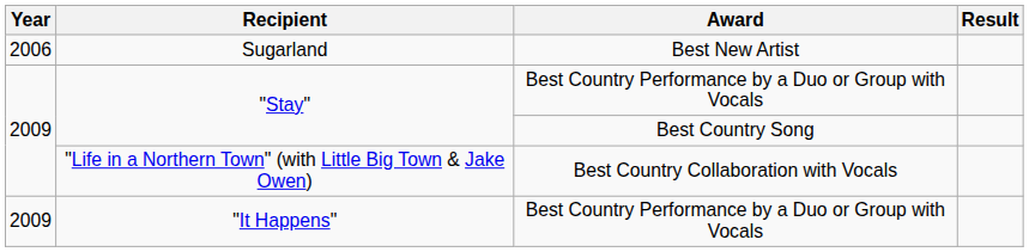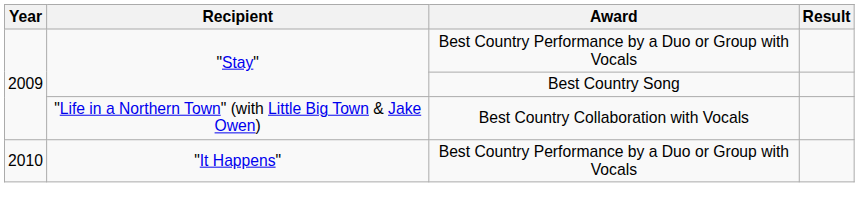- row: 2006 | Sugarland | Best New Artist
"It Happens" | Year: 2009 -> 2010
